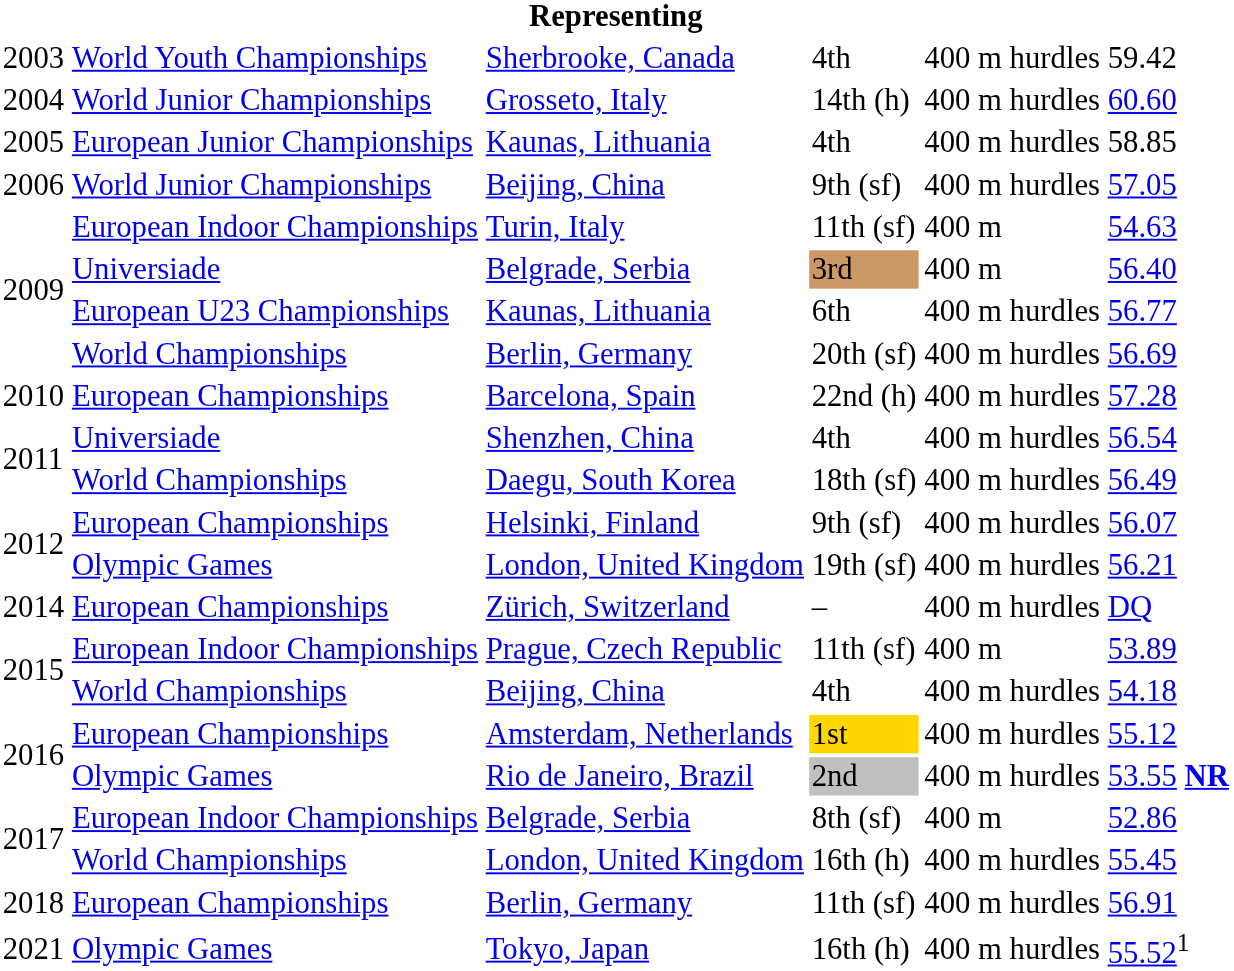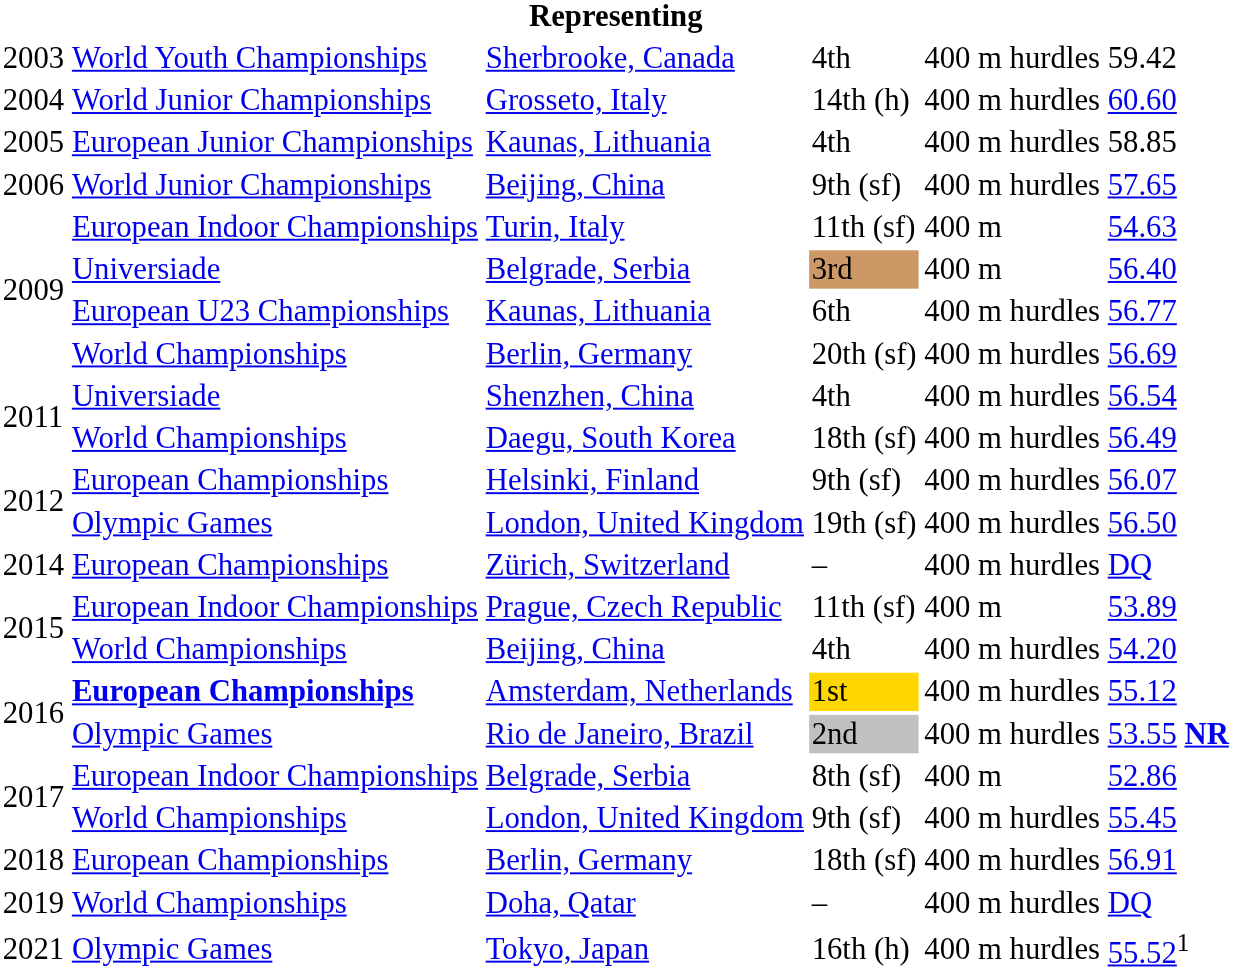2006 / Beijing, China | column 6: 57.05 -> 57.65
- row: 2010 | European Championships | Barcelona, Spain | 22nd (h) | 400 m hurdles | 57.28
2012 / London, United Kingdom | column 6: 56.21 -> 56.50
2015 / Beijing, China | column 6: 54.18 -> 54.20
Amsterdam, Netherlands | column 2: normal -> bold
2017 / London, United Kingdom | column 4: 16th (h) -> 9th (sf)
2018 / Berlin, Germany | column 4: 11th (sf) -> 18th (sf)
+ row: 2019 | World Championships | Doha, Qatar | – | 400 m hurdles | DQ
